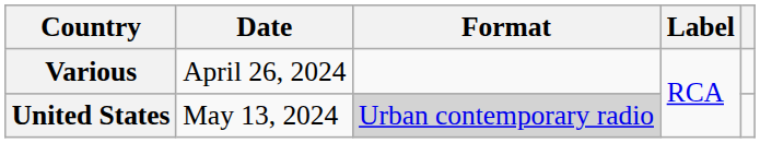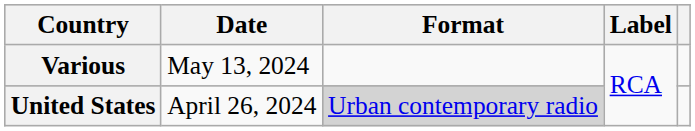Various | Date: April 26, 2024 -> May 13, 2024
United States | Date: May 13, 2024 -> April 26, 2024
